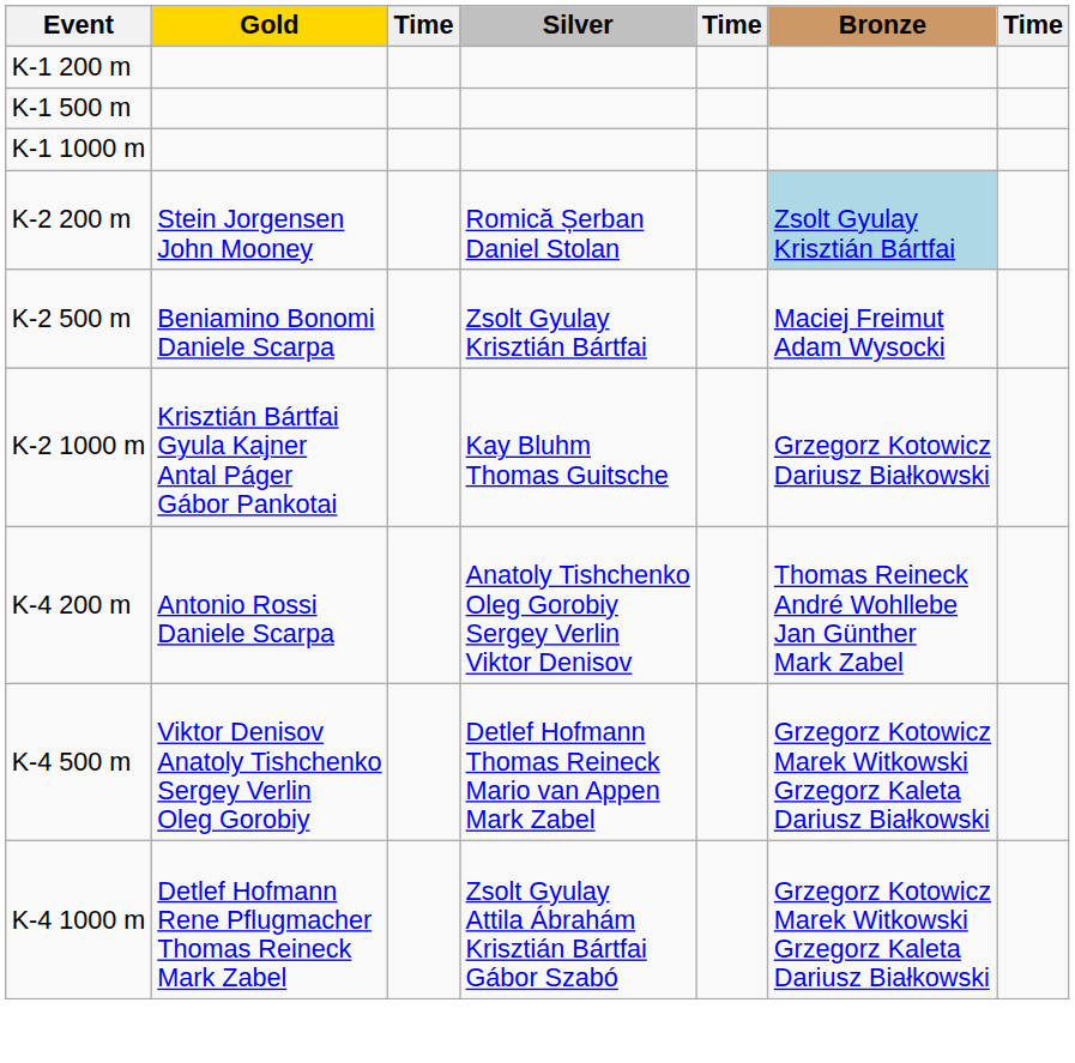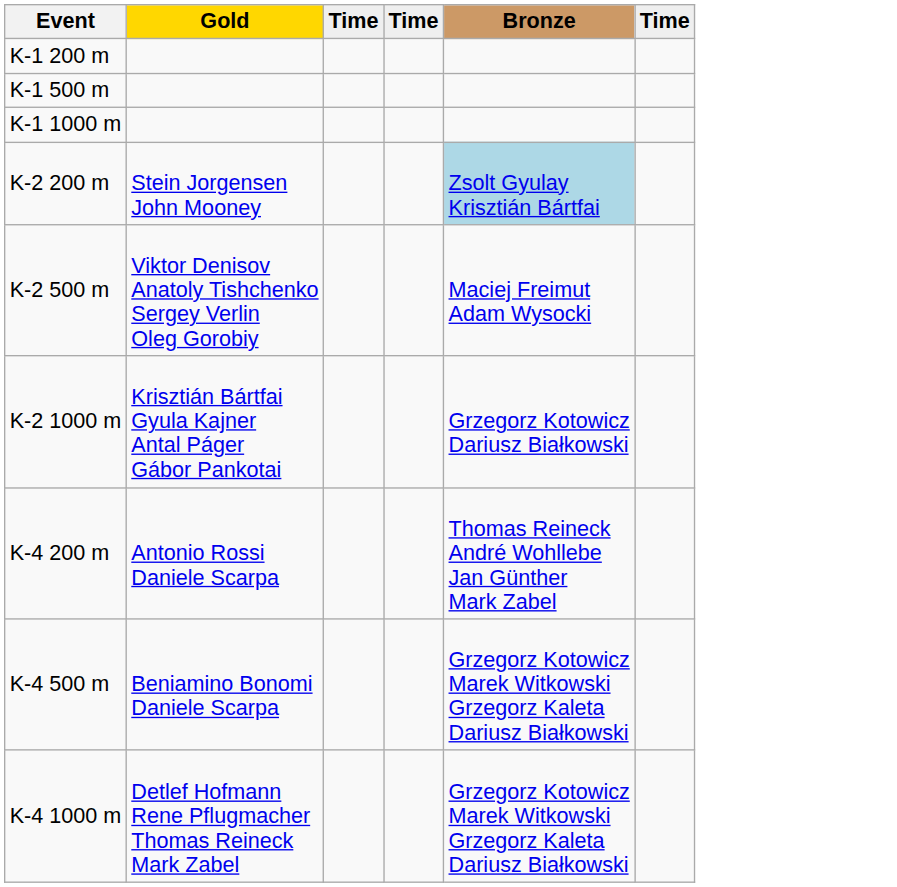- column: Silver | Romică Șerban Daniel Stolan | Zsolt Gyulay Krisztián Bártfai | Kay Bluhm Thomas Guitsche | Anatoly Tishchenko Oleg Gorobiy Sergey Verlin Viktor Denisov | Detlef Hofmann Thomas Reineck Mario van Appen Mark Zabel | Zsolt Gyulay Attila Ábrahám Krisztián Bártfai Gábor Szabó
K-2 500 m | Gold: Beniamino Bonomi Daniele Scarpa -> Viktor Denisov Anatoly Tishchenko Sergey Verlin Oleg Gorobiy
K-4 500 m | Gold: Viktor Denisov Anatoly Tishchenko Sergey Verlin Oleg Gorobiy -> Beniamino Bonomi Daniele Scarpa
